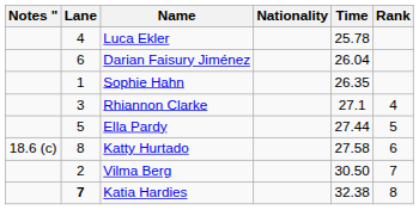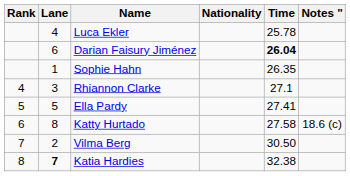columns swapped: Rank <-> Notes "
Darian Faisury Jiménez | Time: normal -> bold
Ella Pardy | Time: 27.44 -> 27.41
